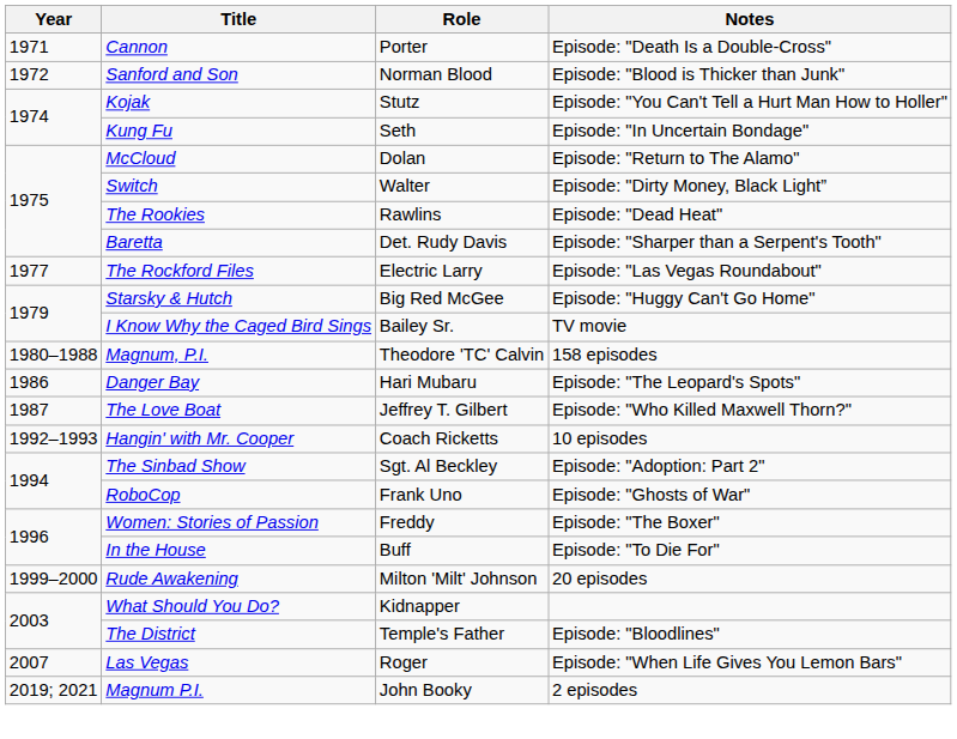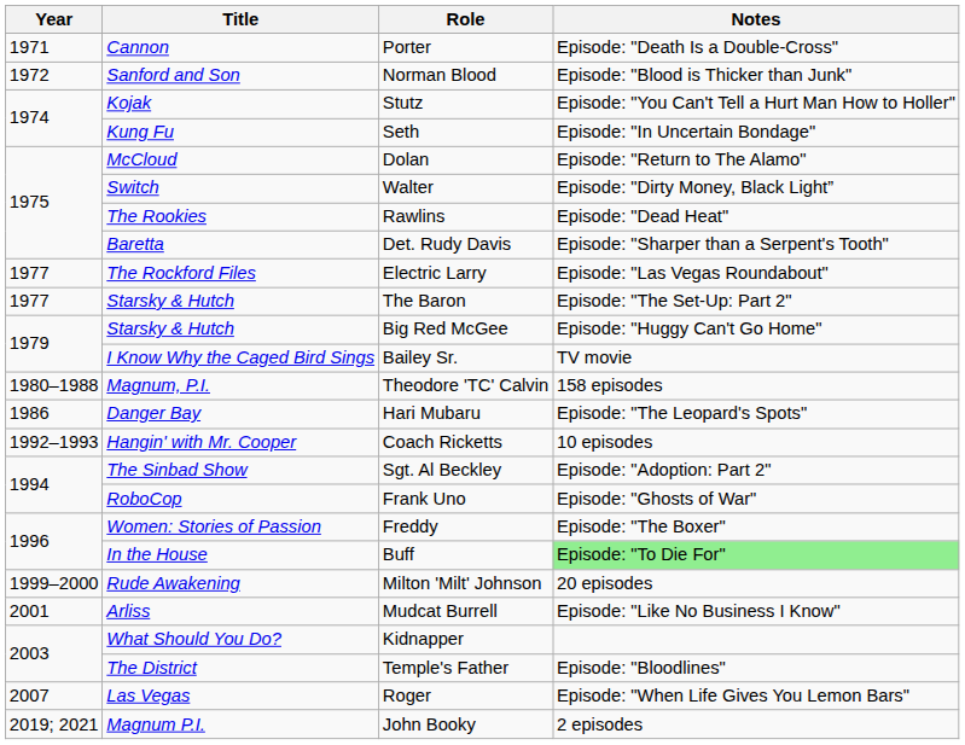+ row: 1977 | Starsky & Hutch | The Baron | Episode: "The Set-Up: Part 2"
- row: 1987 | The Love Boat | Jeffrey T. Gilbert | Episode: "Who Killed Maxwell Thorn?"
Buff | Notes: no background -> lightgreen background
+ row: 2001 | Arliss | Mudcat Burrell | Episode: "Like No Business I Know"
